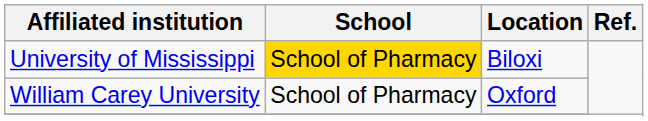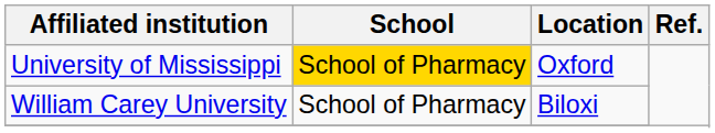University of Mississippi | Location: Biloxi -> Oxford
William Carey University | Location: Oxford -> Biloxi
